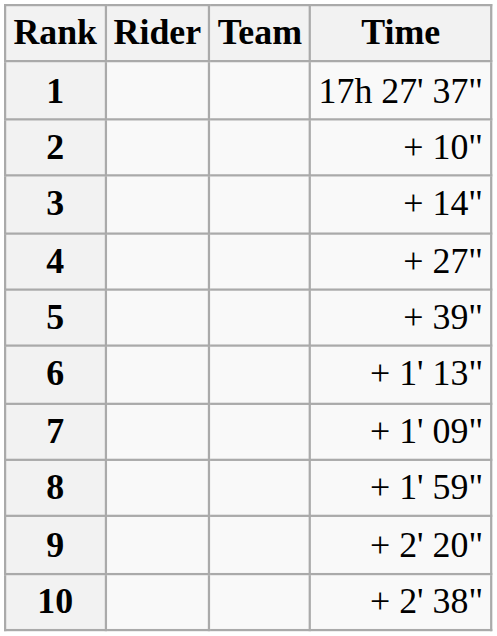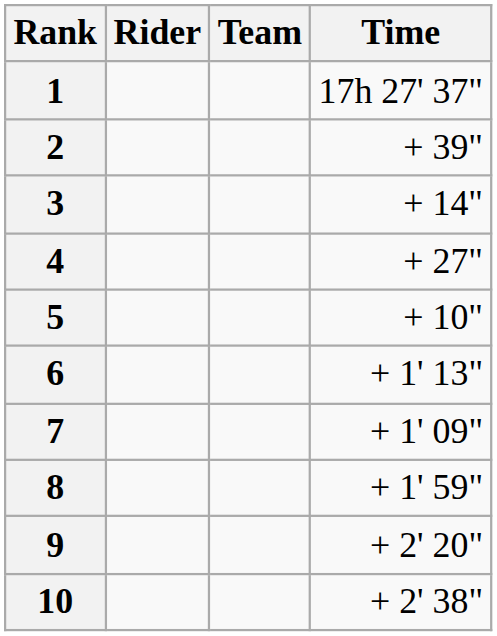2 | Time: + 10" -> + 39"
5 | Time: + 39" -> + 10"
